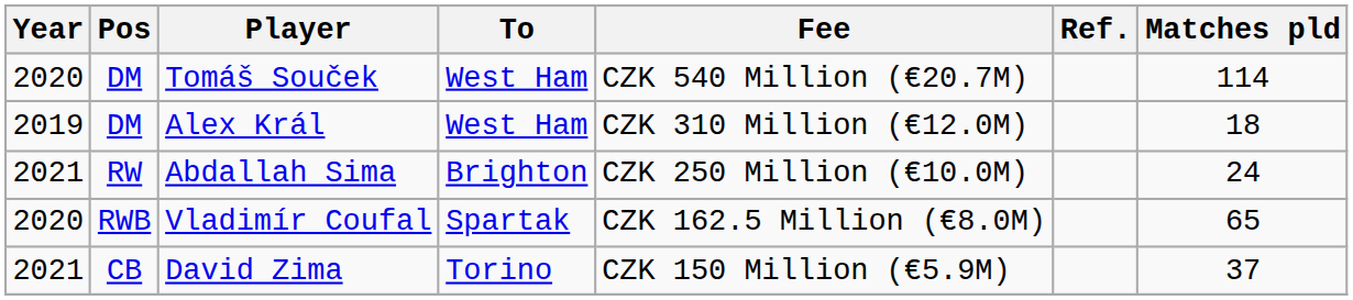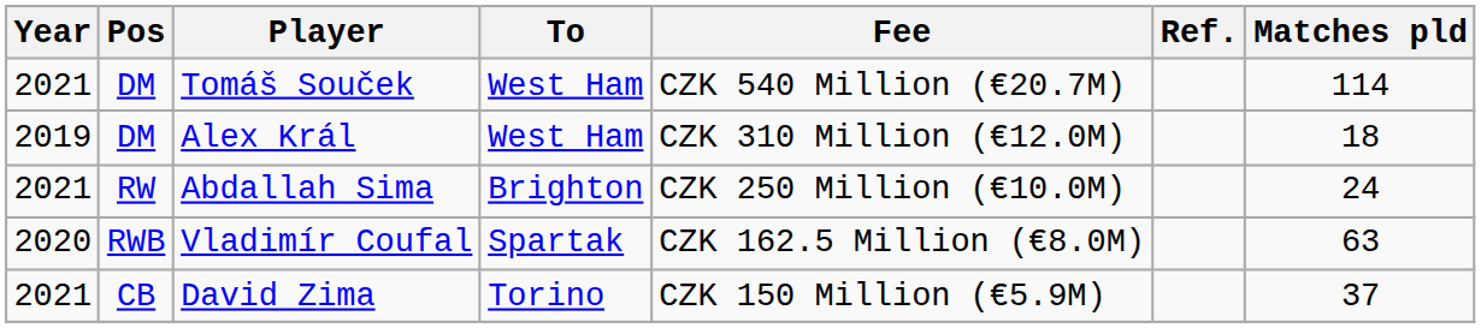Tomáš Souček | Year: 2020 -> 2021
Vladimír Coufal | Matches pld: 65 -> 63
